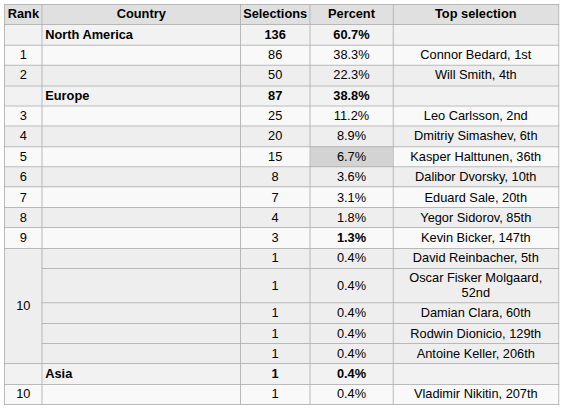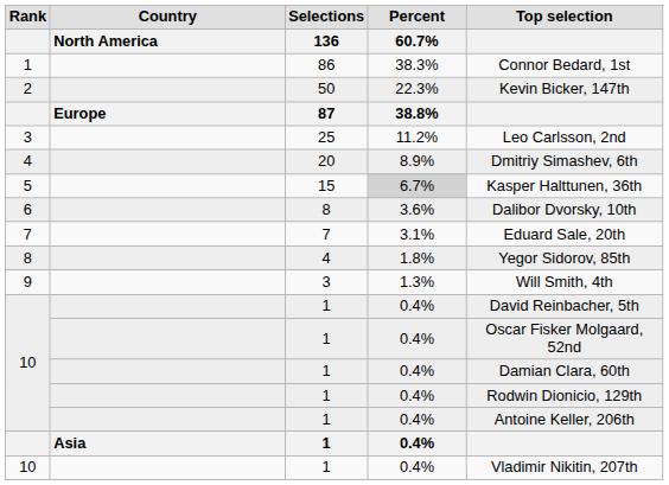2 | Top selection: Will Smith, 4th -> Kevin Bicker, 147th
9 | Percent / 60.7%: bold -> normal
9 | Top selection: Kevin Bicker, 147th -> Will Smith, 4th
